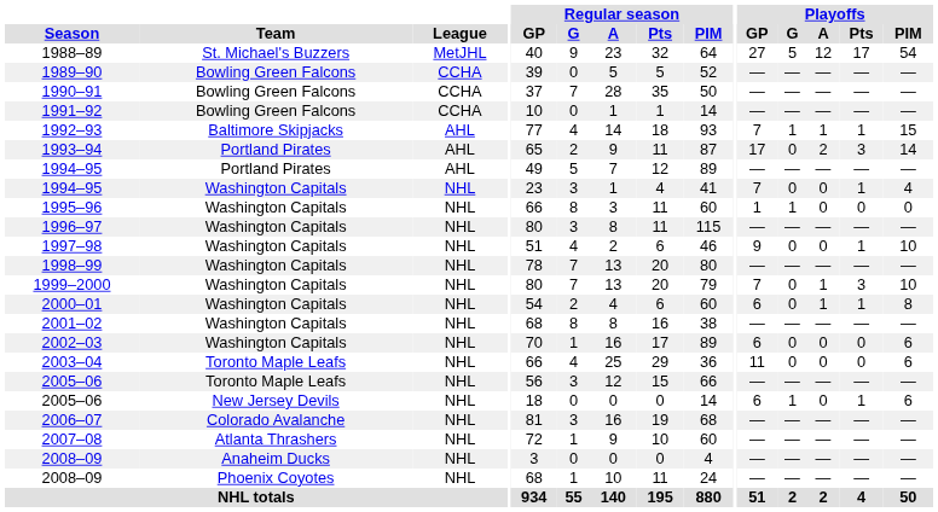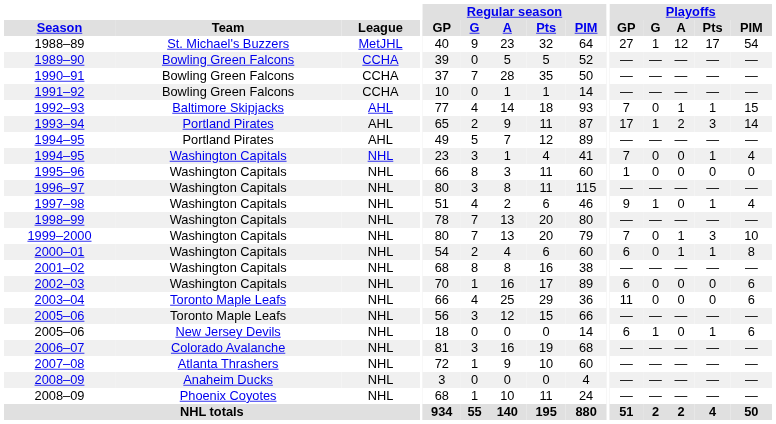1988–89 | Playoffs / G: 5 -> 1
1992–93 | Playoffs / G: 1 -> 0
1993–94 | Playoffs / G: 0 -> 1
1995–96 | Playoffs / G: 1 -> 0
1997–98 | Playoffs / G: 0 -> 1
1997–98 | Playoffs / PIM: 10 -> 4
